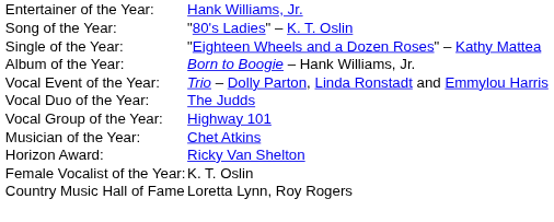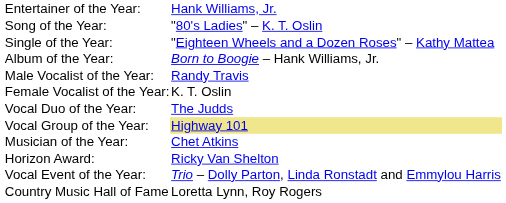+ row: Male Vocalist of the Year: | Randy Travis
rows swapped: Female Vocalist of the Year: <-> Vocal Event of the Year:
Vocal Group of the Year: | column 2: no background -> khaki background
